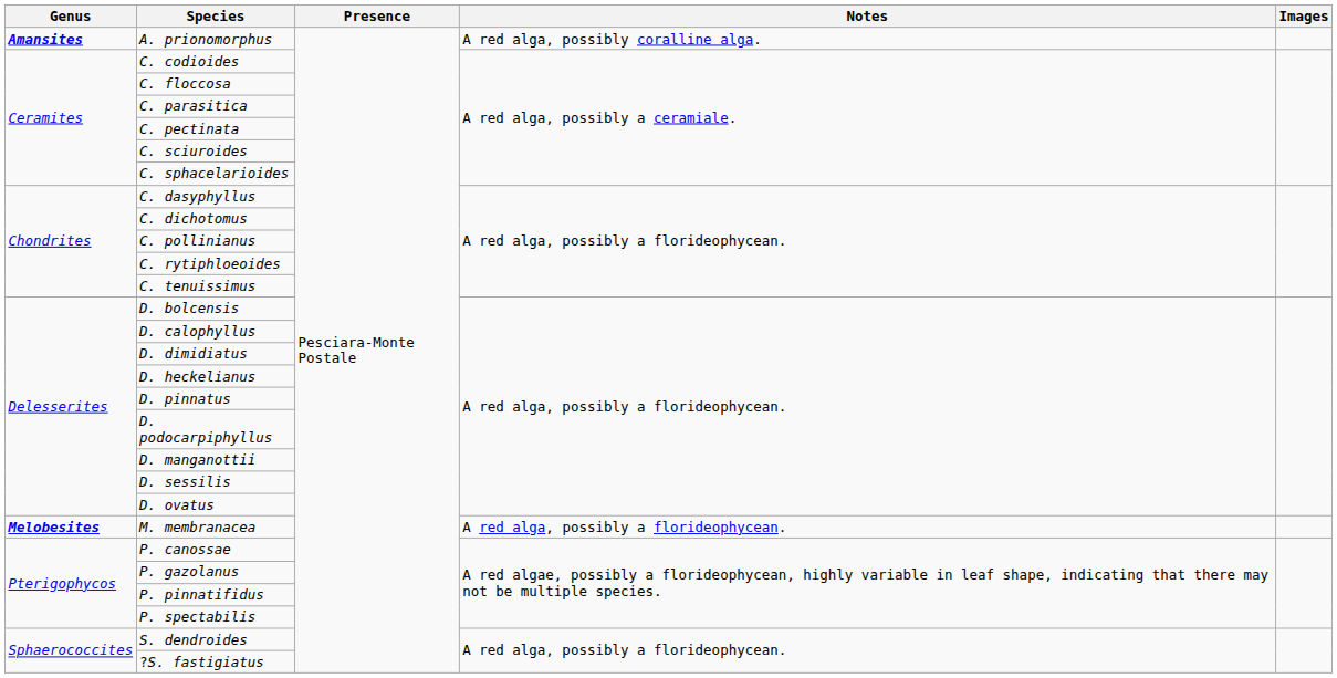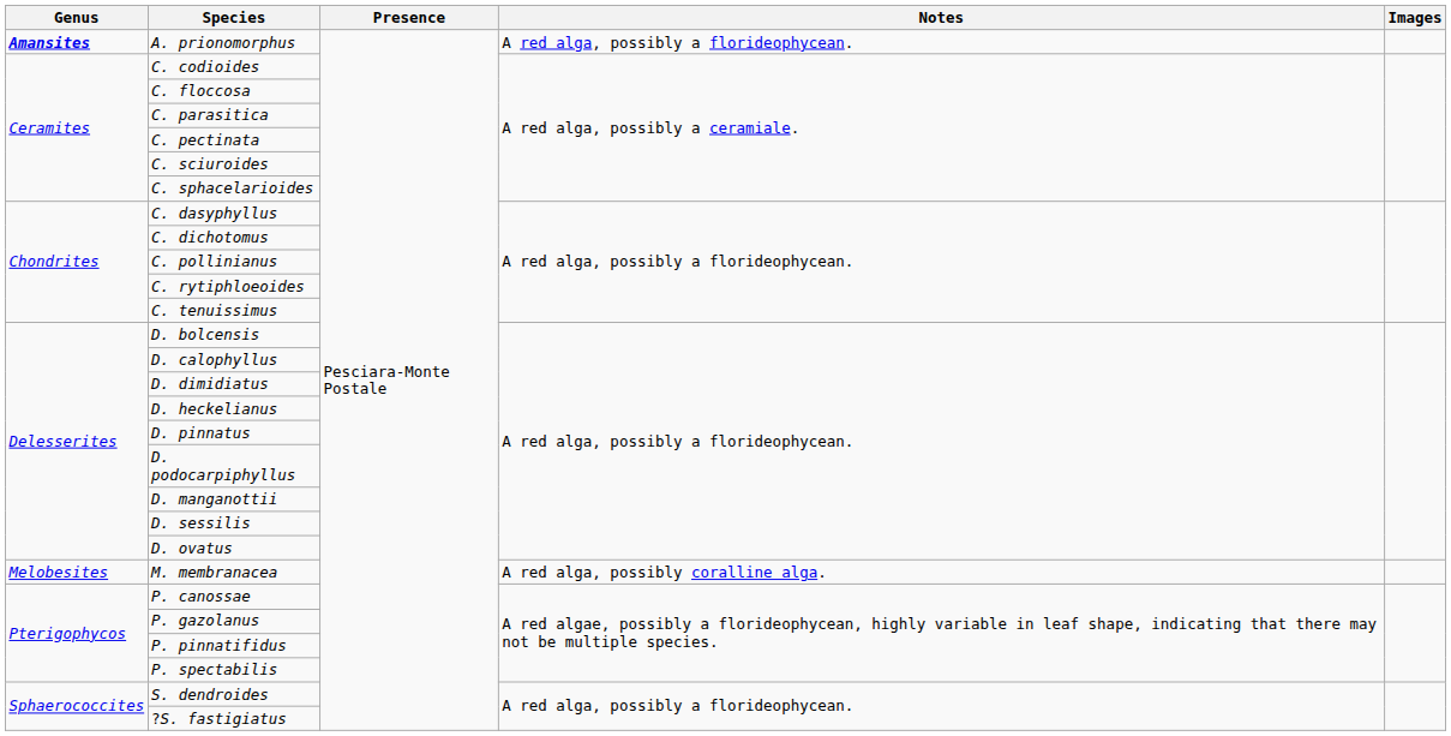A. prionomorphus | Notes: A red alga, possibly coralline alga. -> A red alga, possibly a florideophycean.
M. membranacea | Genus: bold -> normal
M. membranacea | Notes: A red alga, possibly a florideophycean. -> A red alga, possibly coralline alga.
